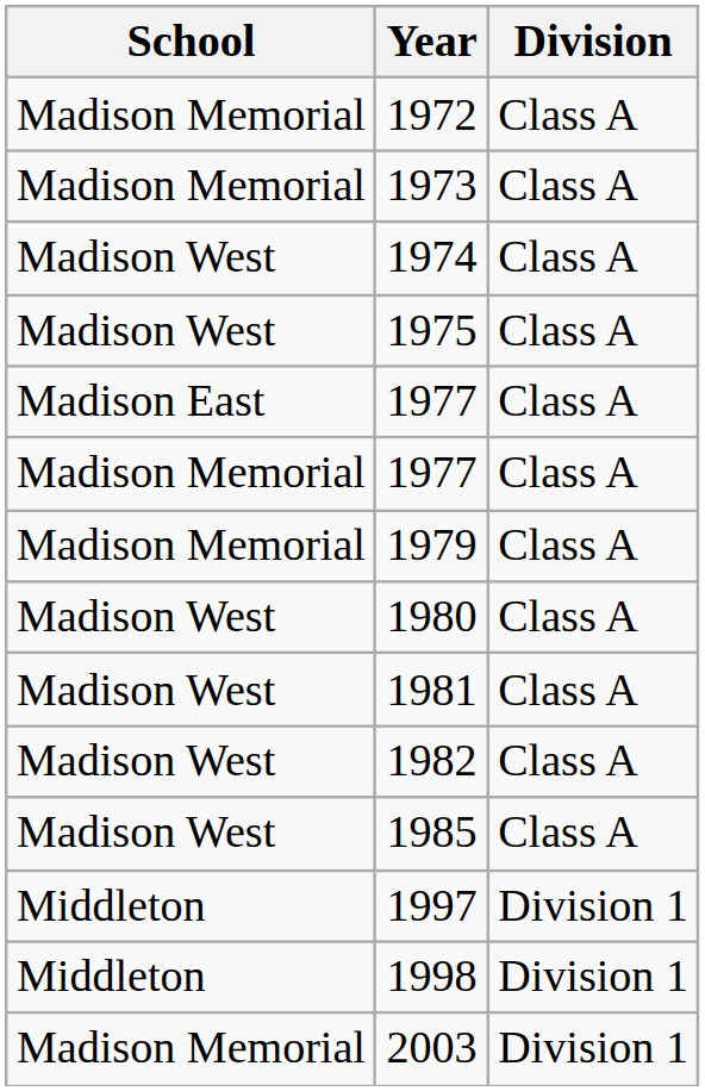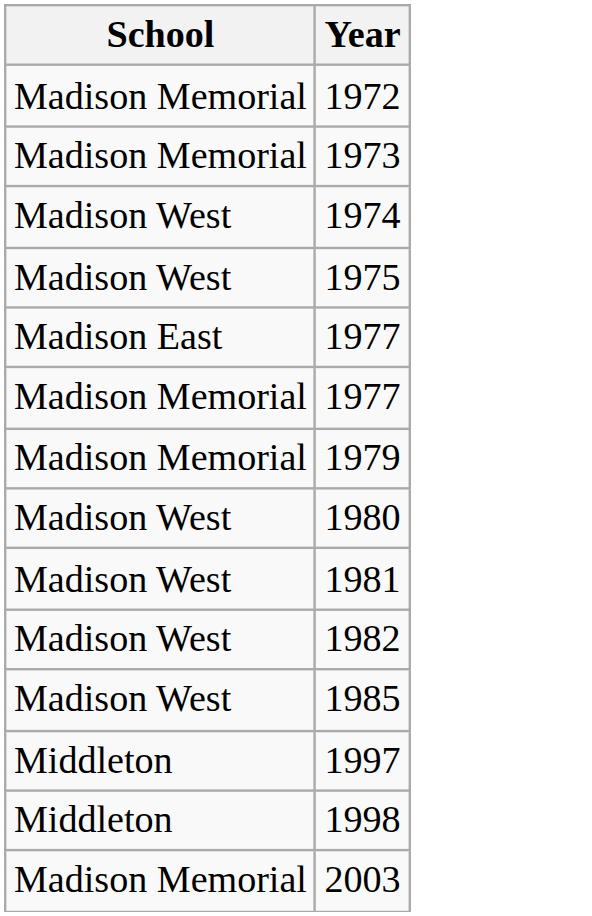- column: Division | Class A | Class A | Class A | Class A | Class A | Class A | Class A | Class A | Class A | Class A | Class A | Division 1 | Division 1 | Division 1
